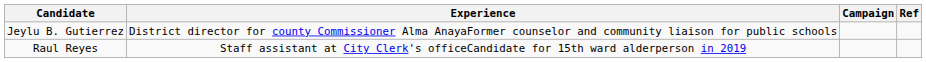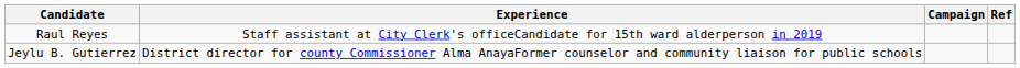rows swapped: Jeylu B. Gutierrez <-> Raul Reyes
